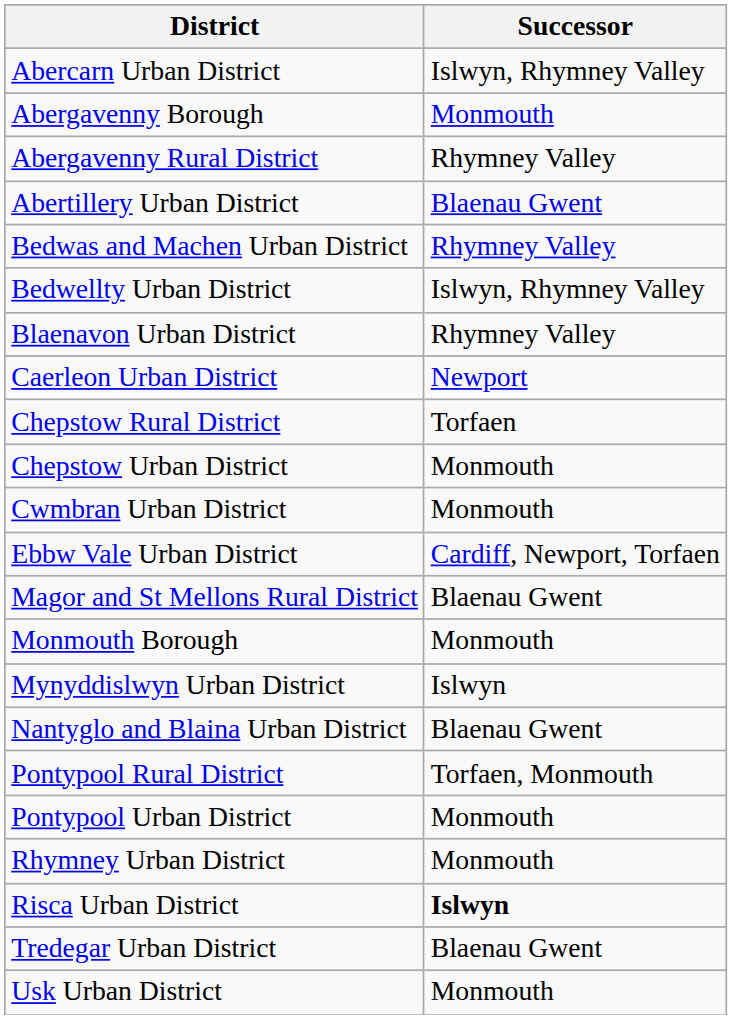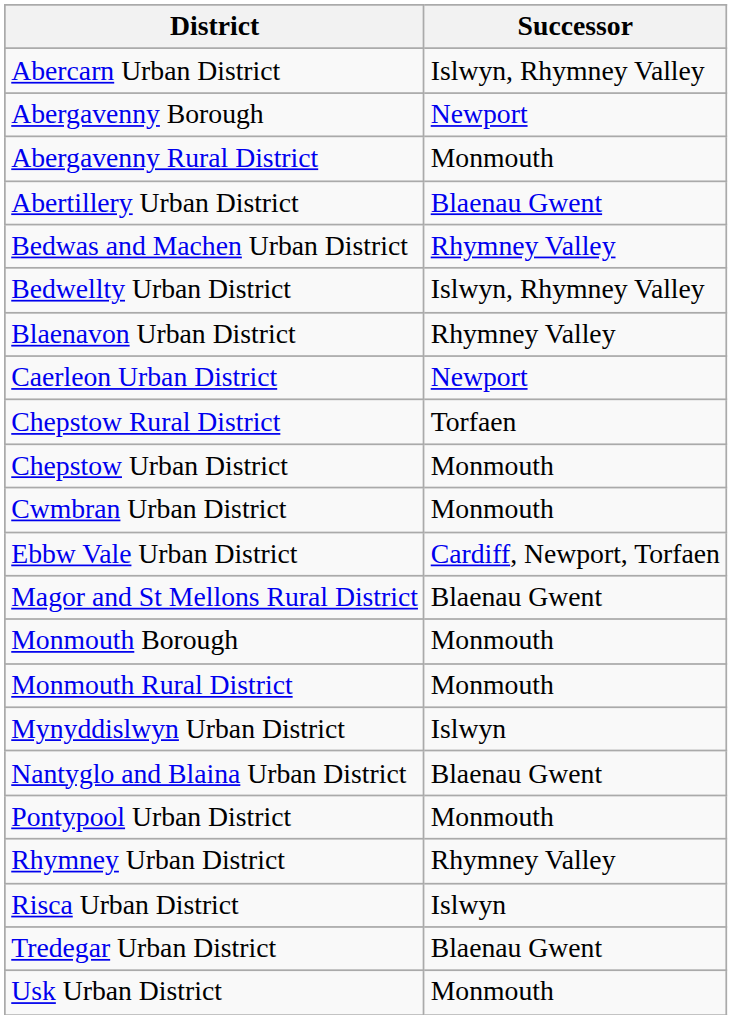Abergavenny Borough | Successor: Monmouth -> Newport
Abergavenny Rural District | Successor: Rhymney Valley -> Monmouth
+ row: Monmouth Rural District | Monmouth
- row: Pontypool Rural District | Torfaen, Monmouth
Rhymney Urban District | Successor: Monmouth -> Rhymney Valley
Risca Urban District | Successor: bold -> normal
